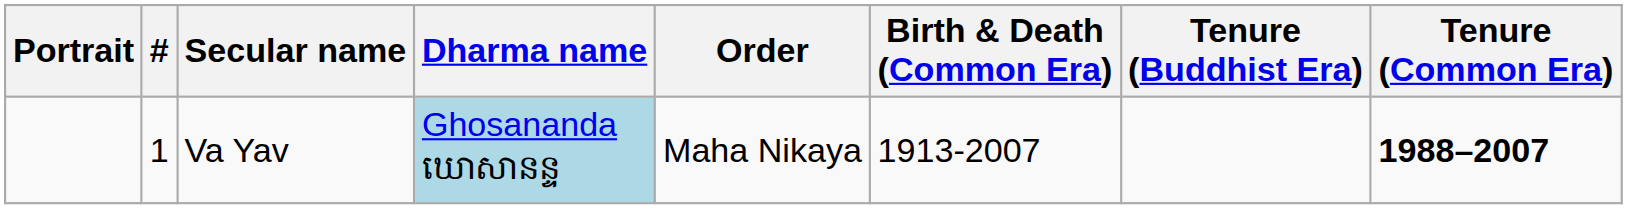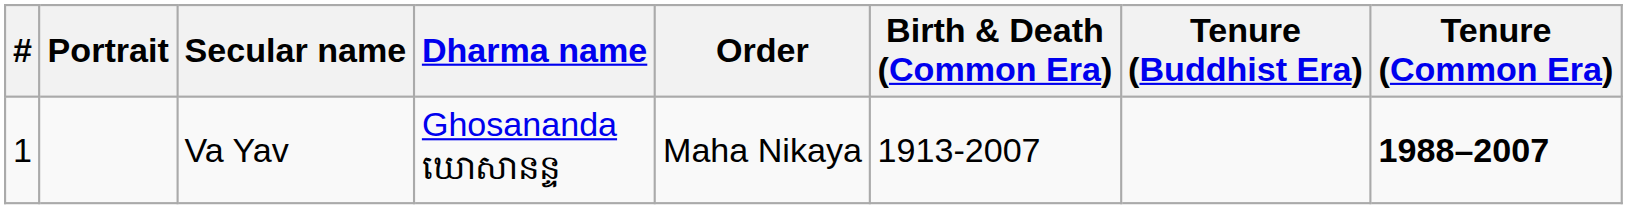columns swapped: # <-> Portrait
Va Yav | Dharma name: lightblue background -> no background
